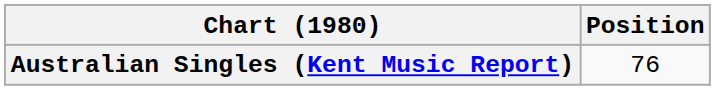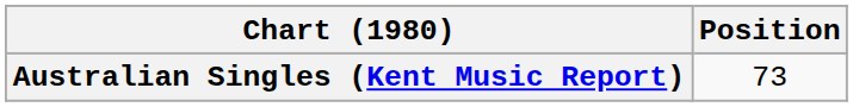Australian Singles (Kent Music Report) | Position: 76 -> 73
